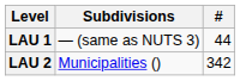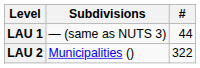LAU 2 | #: 342 -> 322
